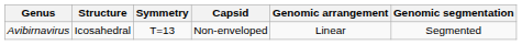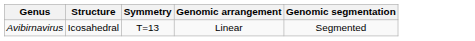- column: Capsid | Non-enveloped
